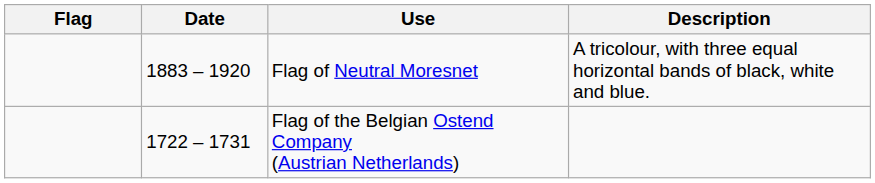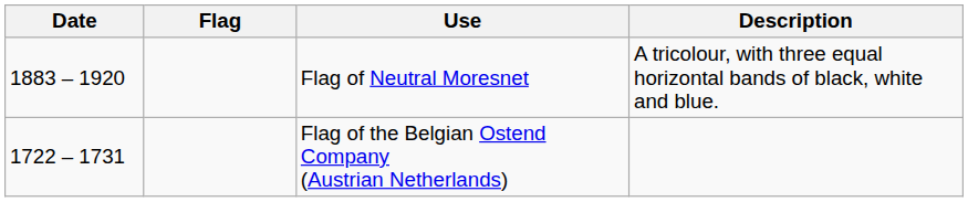columns swapped: Flag <-> Date
